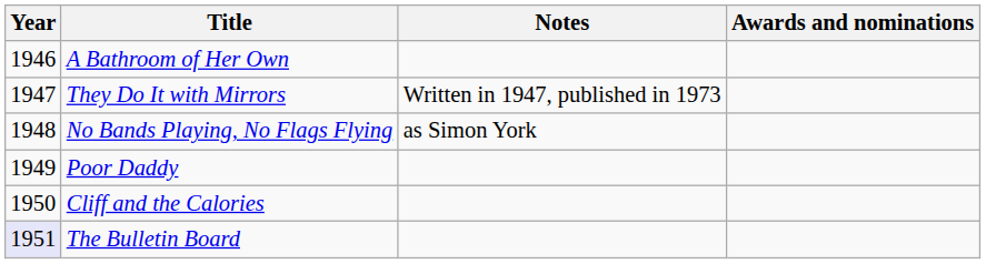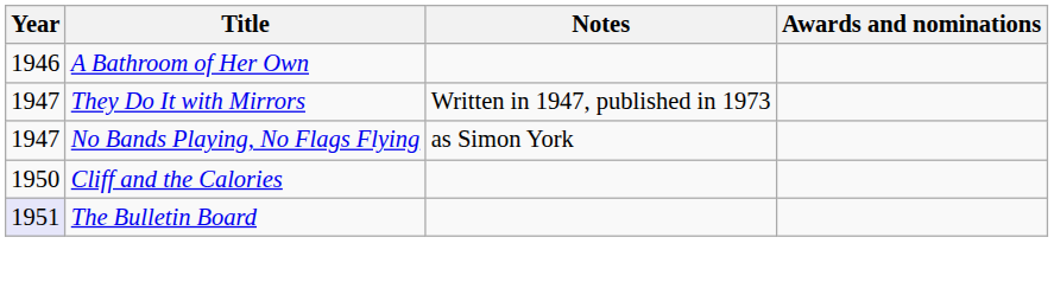No Bands Playing, No Flags Flying | Year: 1948 -> 1947
- row: 1949 | Poor Daddy
